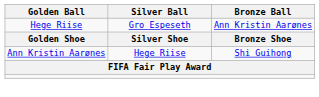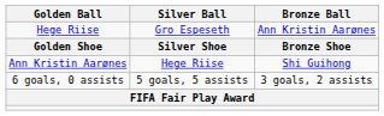+ row: 6 goals, 0 assists | 5 goals, 5 assists | 3 goals, 2 assists
